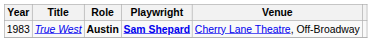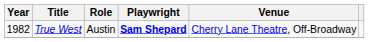True West | Year: 1983 -> 1982
True West | Role: bold -> normal
